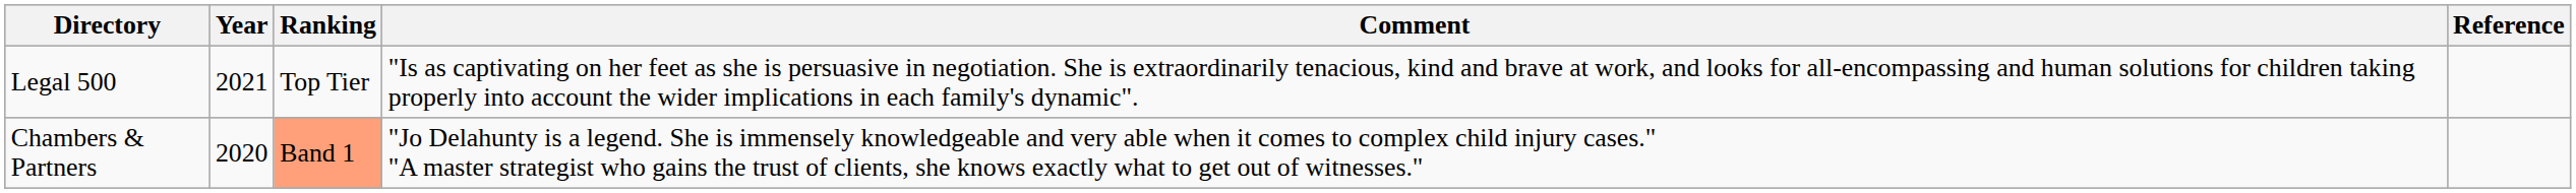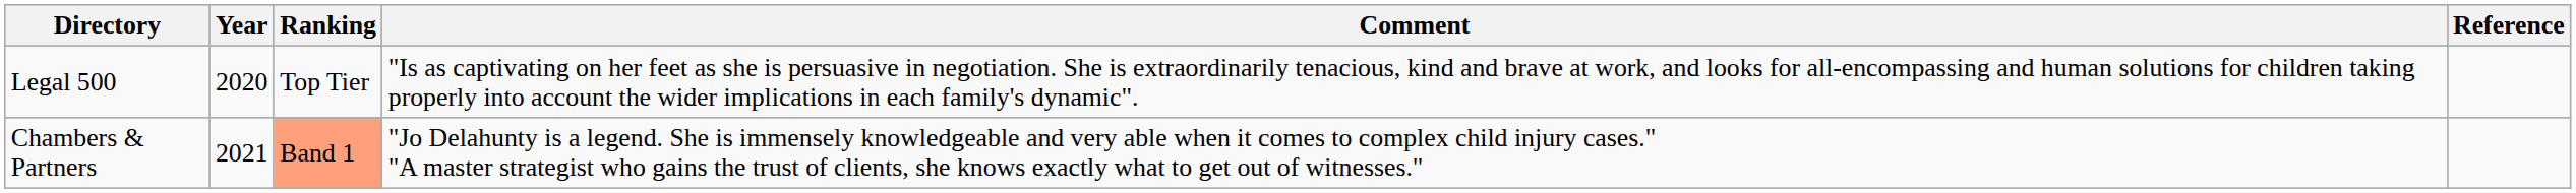Legal 500 | Year: 2021 -> 2020
Chambers & Partners | Year: 2020 -> 2021
